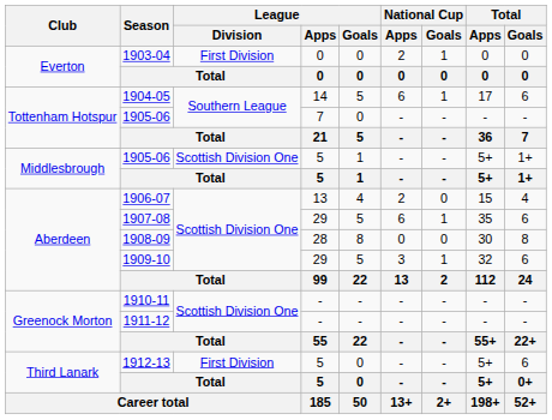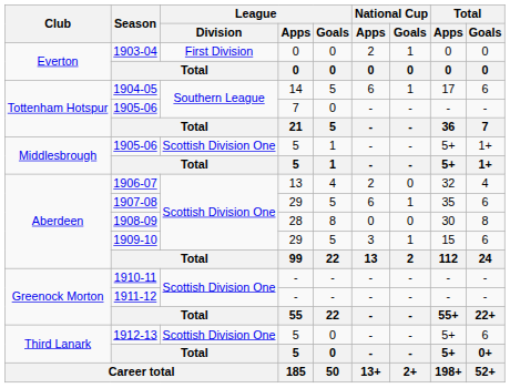1906-07 | Total / Apps: 15 -> 32
1909-10 | Total / Apps: 32 -> 15
1912-13 | League / Division: First Division -> Scottish Division One
